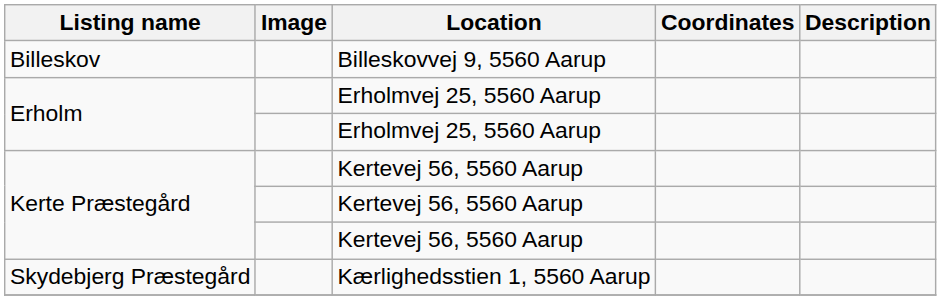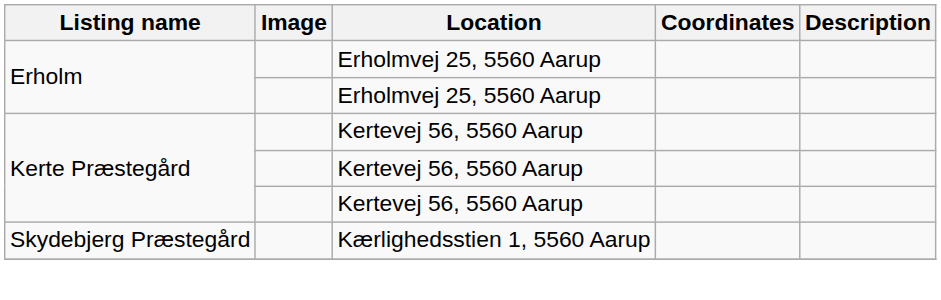- row: Billeskov | Billeskovvej 9, 5560 Aarup
